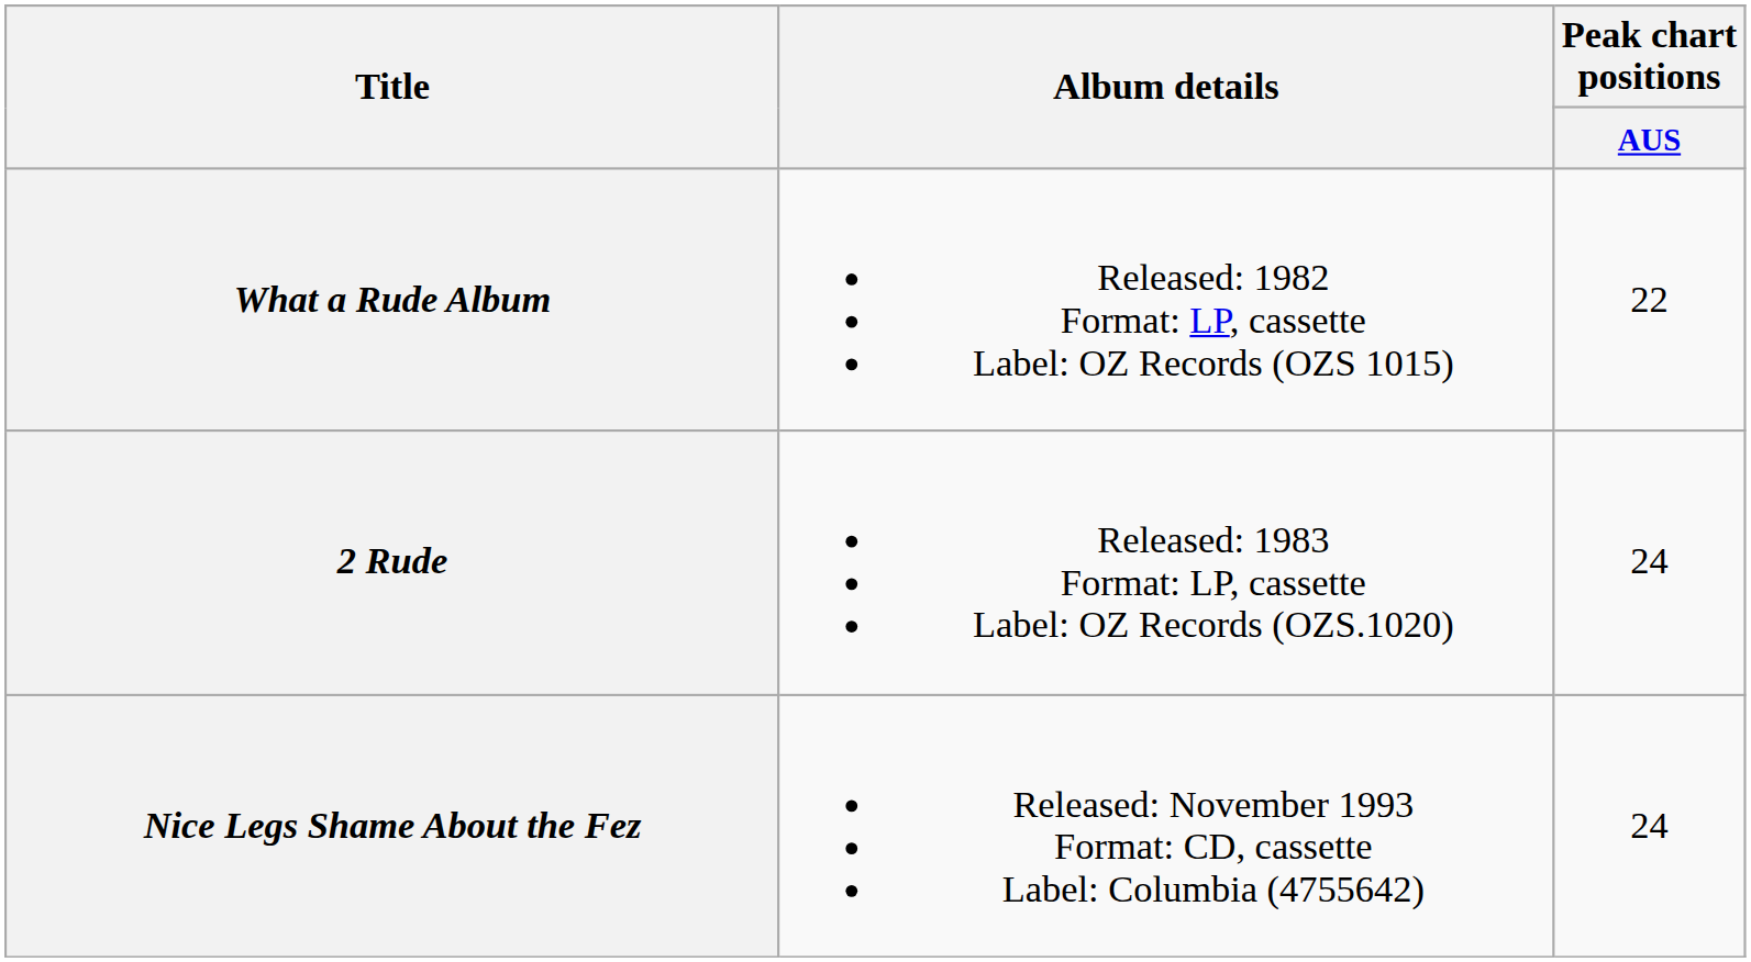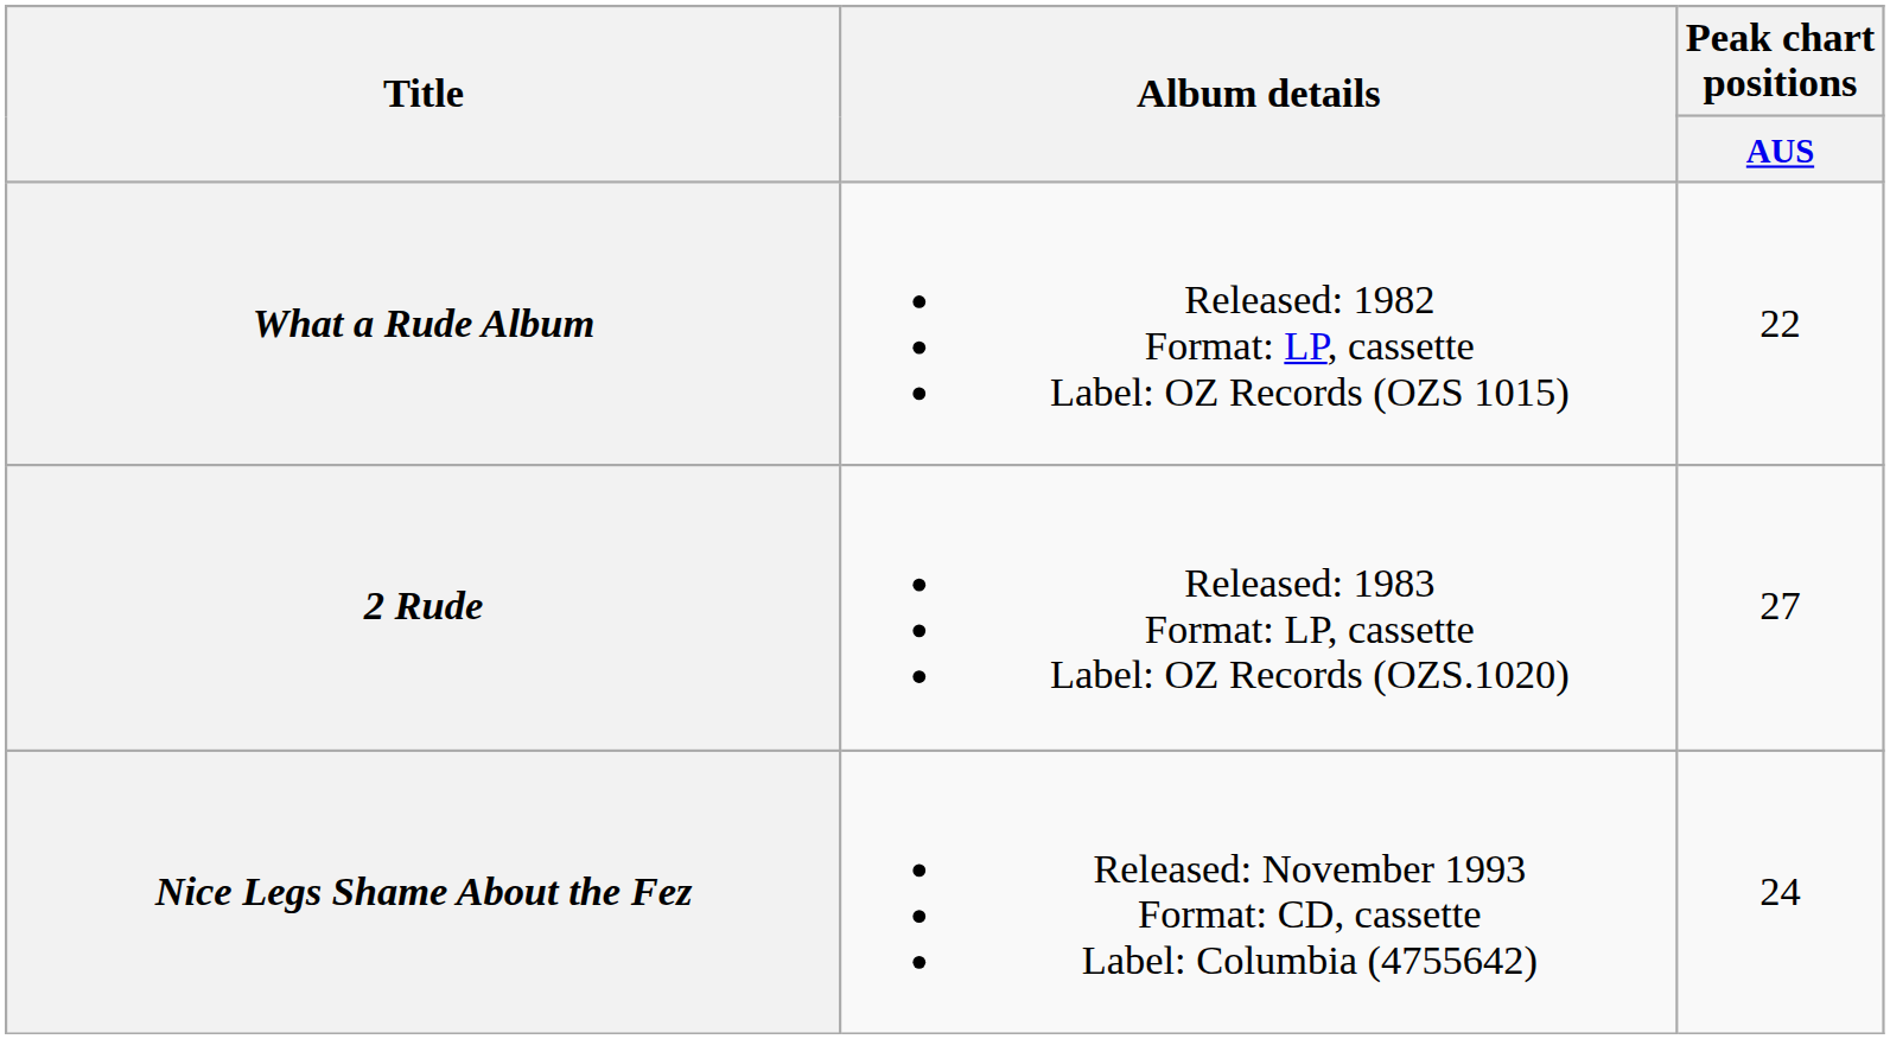2 Rude | Peak chart positions / AUS: 24 -> 27
